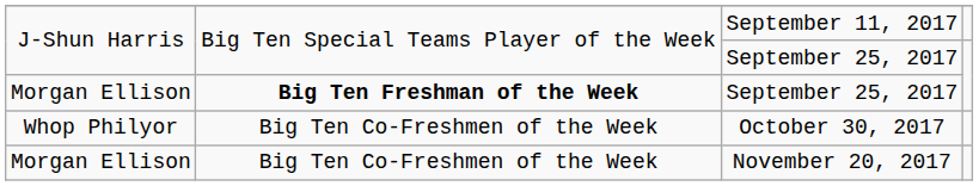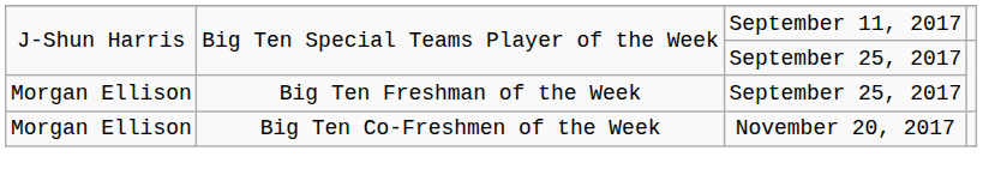Morgan Ellison / September 25, 2017 | column 2: bold -> normal
- row: Whop Philyor | Big Ten Co-Freshmen of the Week | October 30, 2017
